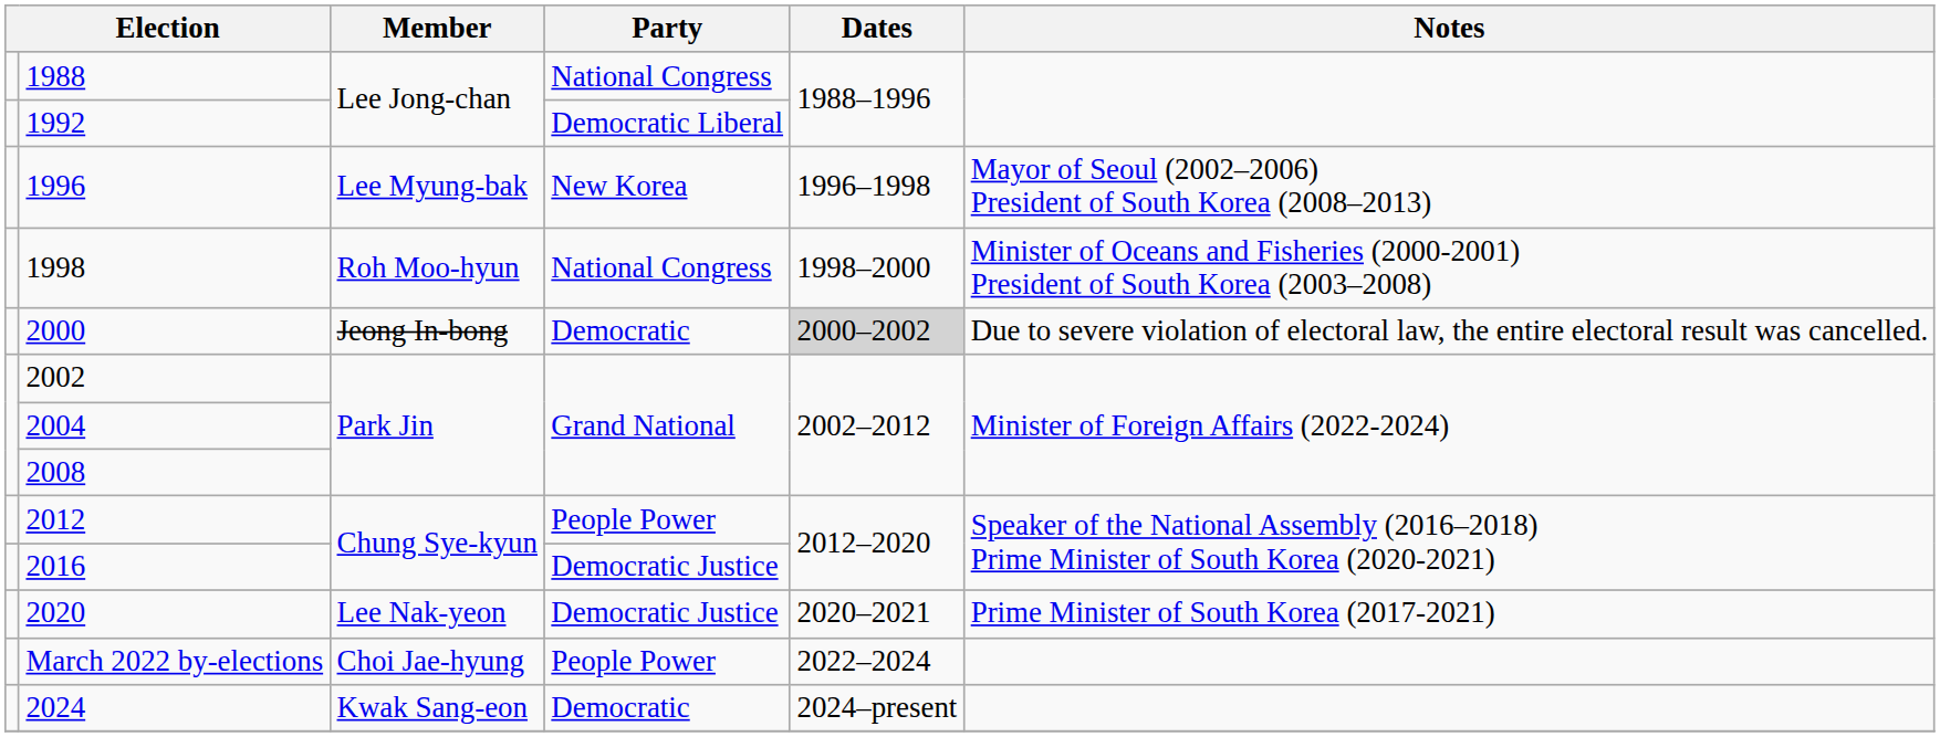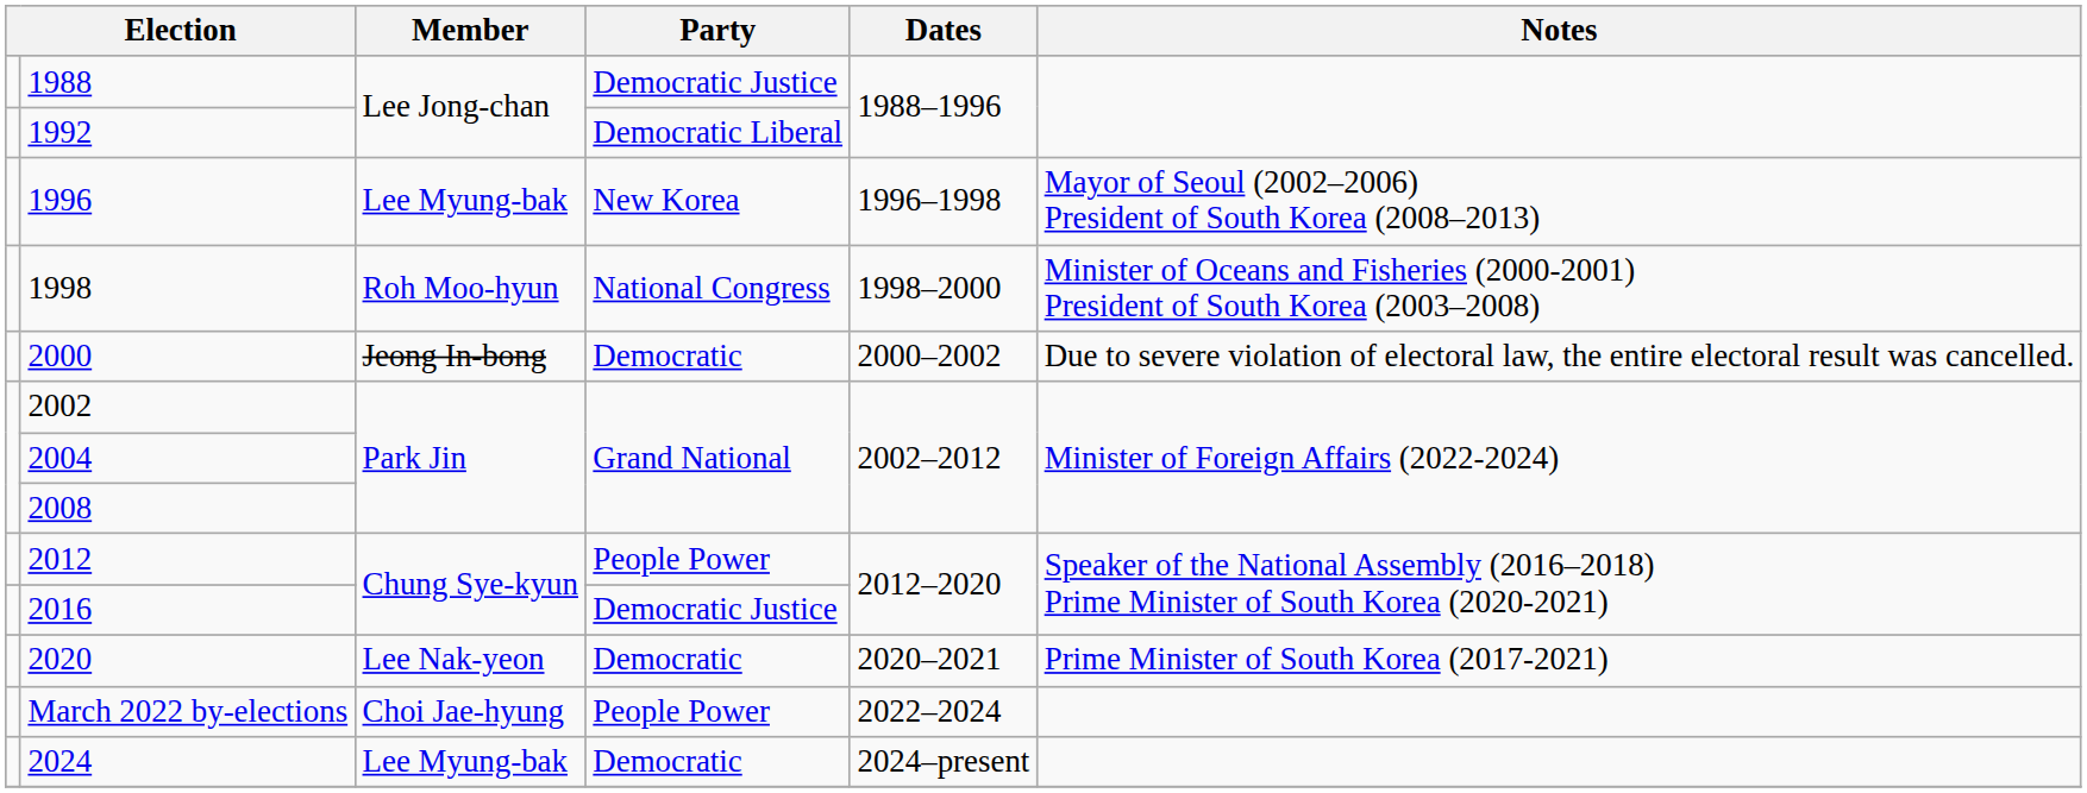1988 | Party: National Congress -> Democratic Justice
2000 | Dates: lightgrey background -> no background
2020 | Party: Democratic Justice -> Democratic
2024 | Member: Kwak Sang-eon -> Lee Myung-bak
